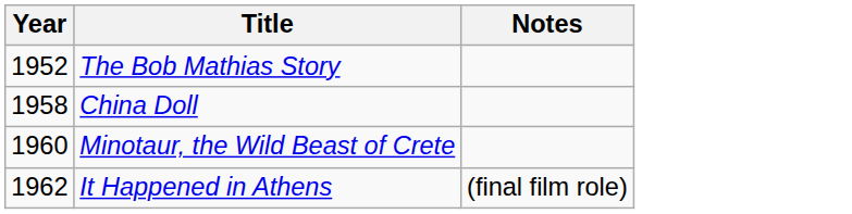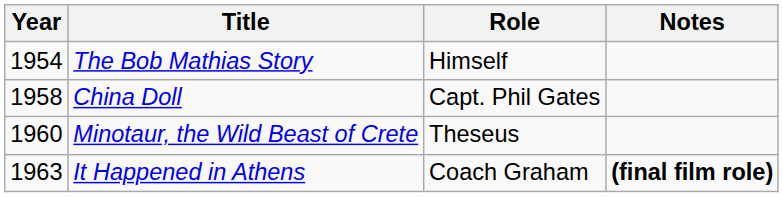+ column: Role | Himself | Capt. Phil Gates | Theseus | Coach Graham
The Bob Mathias Story | Year: 1952 -> 1954
It Happened in Athens | Year: 1962 -> 1963
It Happened in Athens | Notes: normal -> bold
